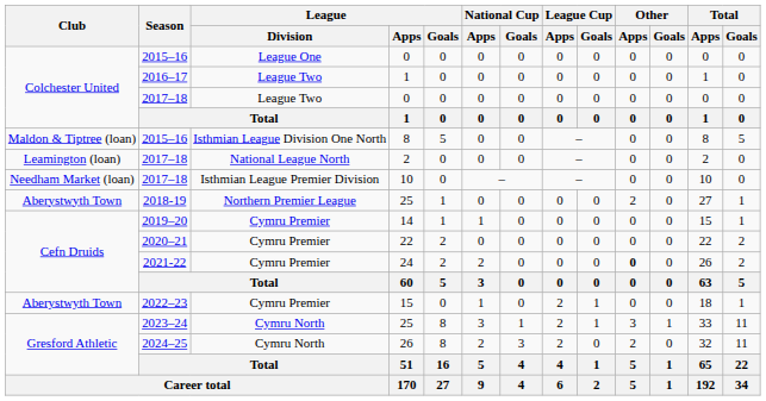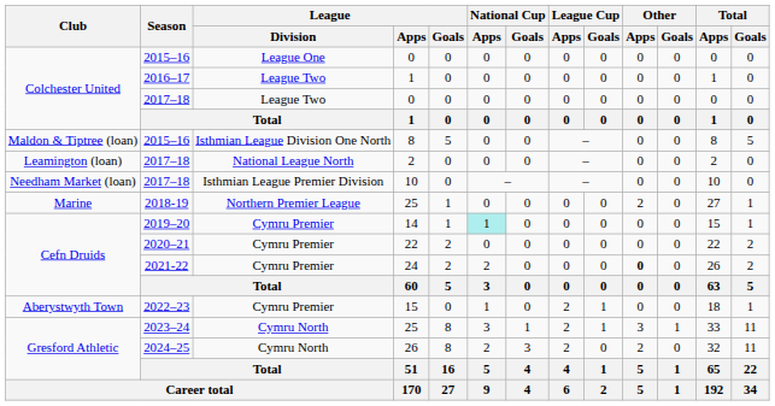2018-19 / 25 | Club: Aberystwyth Town -> Marine
14 | National Cup / Apps: no background -> paleturquoise background
